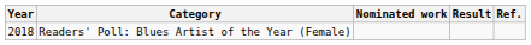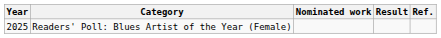Readers' Poll: Blues Artist of the Year (Female) | Year: 2018 -> 2025
